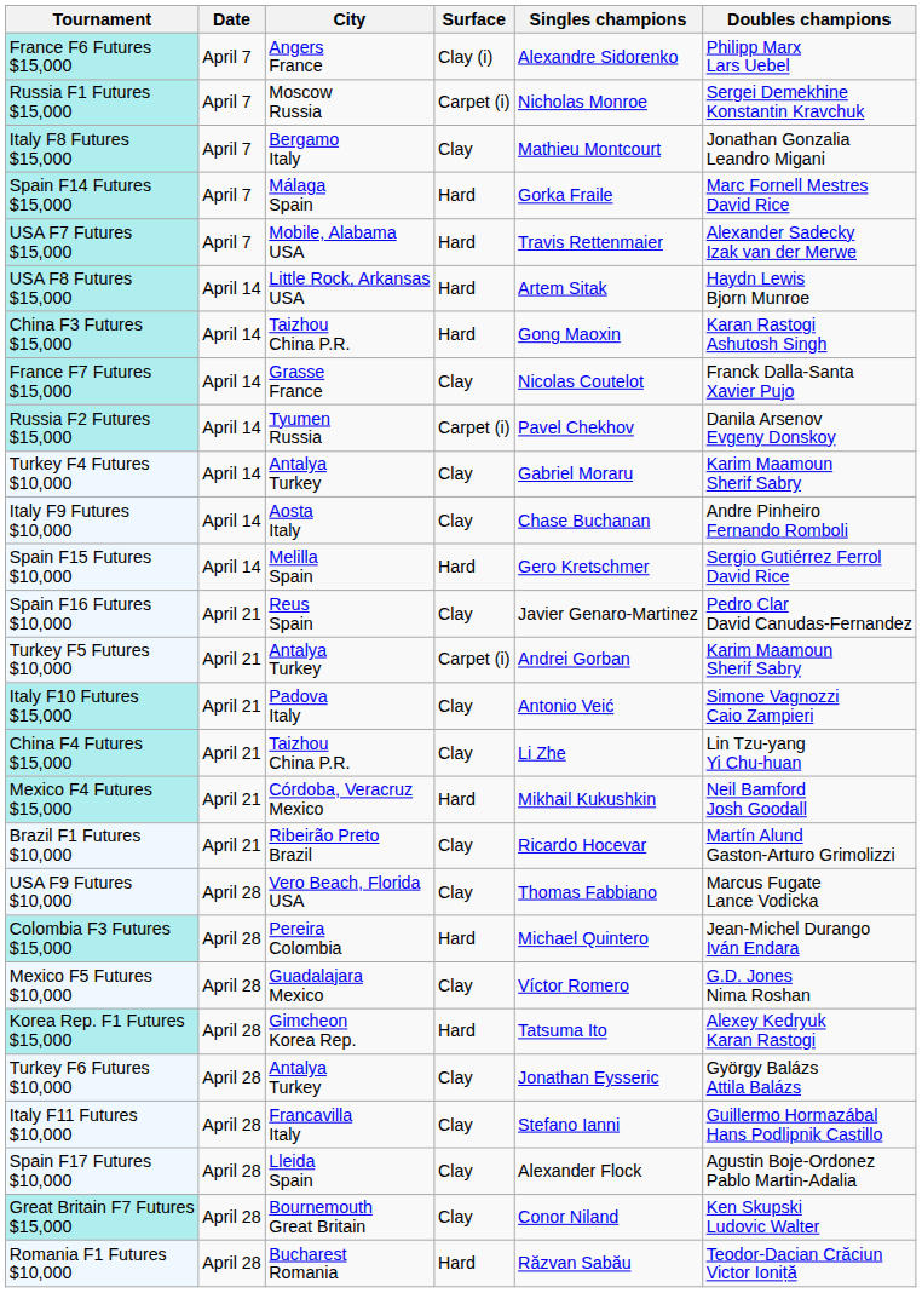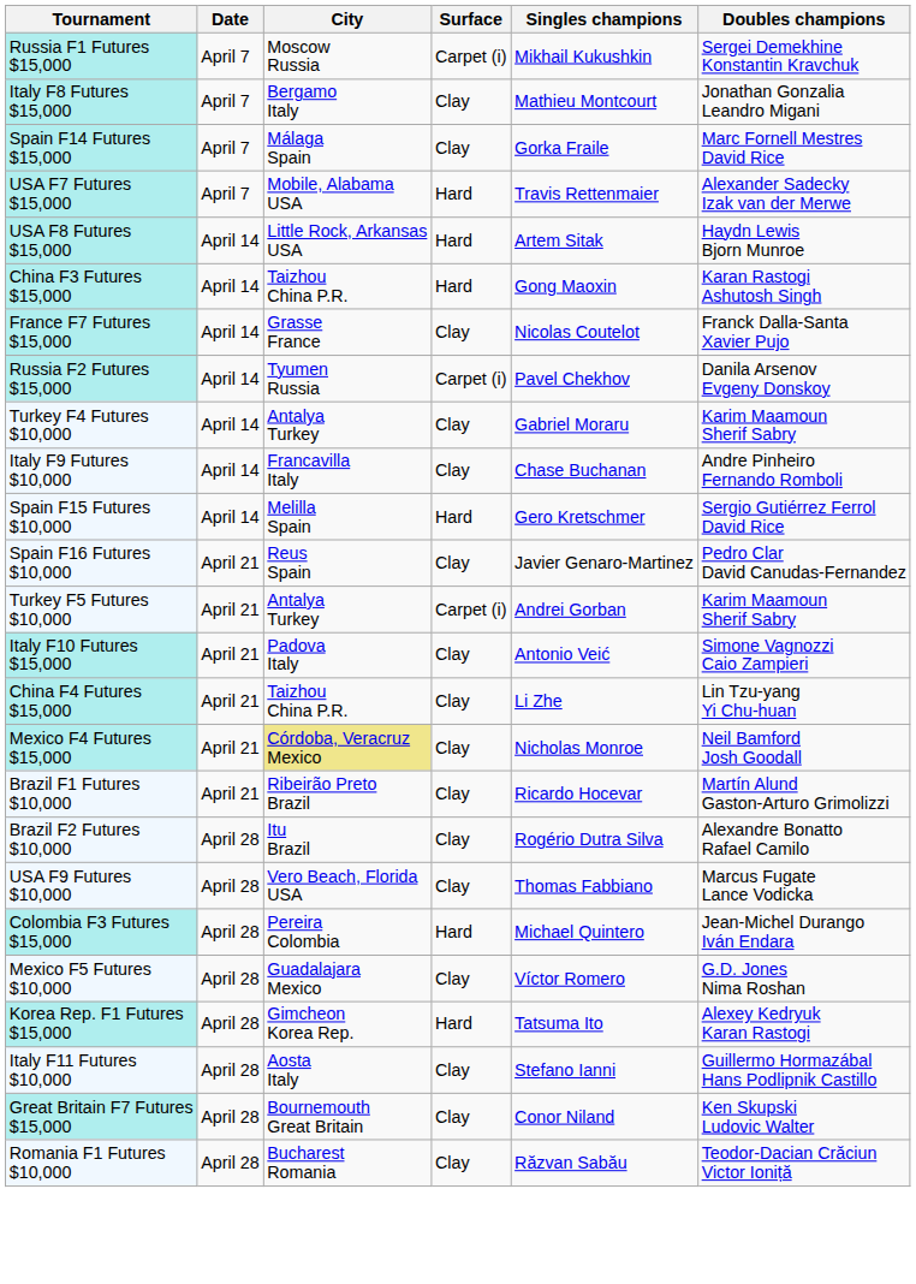- row: France F6 Futures $15,000 | April 7 | Angers France | Clay (i) | Alexandre Sidorenko | Philipp Marx Lars Uebel
Russia F1 Futures $15,000 | Singles champions: Nicholas Monroe -> Mikhail Kukushkin
Spain F14 Futures $15,000 | Surface: Hard -> Clay
Italy F9 Futures $10,000 | City: Aosta Italy -> Francavilla Italy
Mexico F4 Futures $15,000 | City: no background -> khaki background
Mexico F4 Futures $15,000 | Surface: Hard -> Clay
Mexico F4 Futures $15,000 | Singles champions: Mikhail Kukushkin -> Nicholas Monroe
+ row: Brazil F2 Futures $10,000 | April 28 | Itu Brazil | Clay | Rogério Dutra Silva | Alexandre Bonatto Rafael Camilo
- row: Turkey F6 Futures $10,000 | April 28 | Antalya Turkey | Clay | Jonathan Eysseric | György Balázs Attila Balázs
Italy F11 Futures $10,000 | City: Francavilla Italy -> Aosta Italy
- row: Spain F17 Futures $10,000 | April 28 | Lleida Spain | Clay | Alexander Flock | Agustin Boje-Ordonez Pablo Martin-Adalia
Romania F1 Futures $10,000 | Surface: Hard -> Clay
